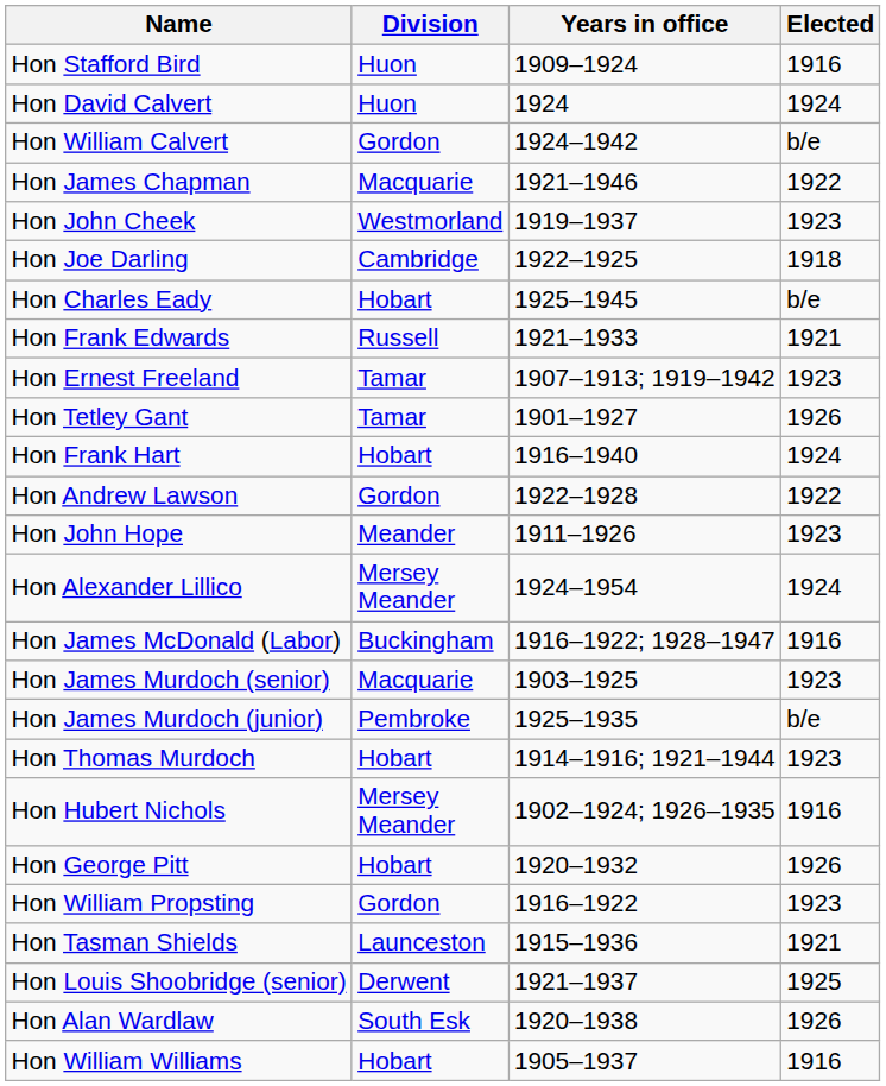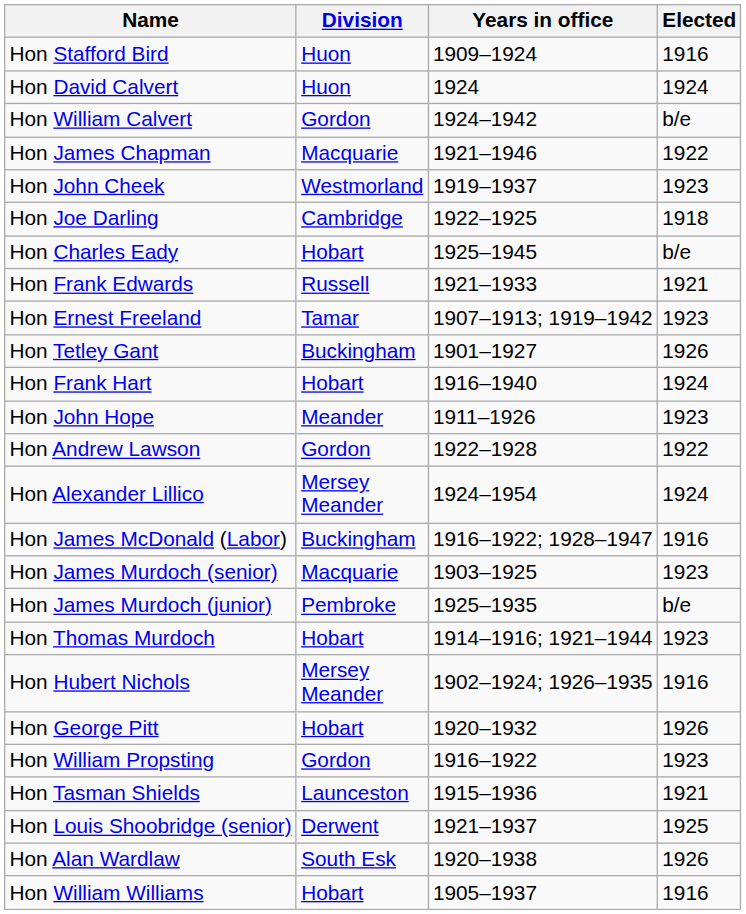Hon Tetley Gant | Division: Tamar -> Buckingham
rows swapped: Hon John Hope <-> Hon Andrew Lawson
